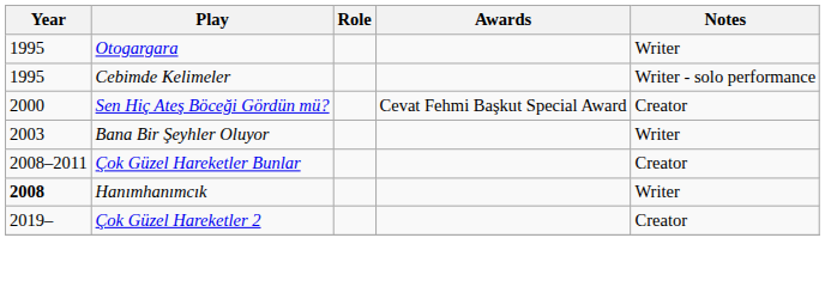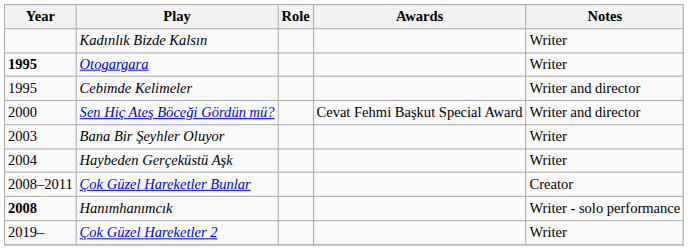+ row: Kadınlık Bizde Kalsın | Writer
Otogargara | Year: normal -> bold
Cebimde Kelimeler | Notes: Writer - solo performance -> Writer and director
Sen Hiç Ateş Böceği Gördün mü? | Notes: Creator -> Writer and director
+ row: 2004 | Haybeden Gerçeküstü Aşk | Writer
Hanımhanımcık | Notes: Writer -> Writer - solo performance
Çok Güzel Hareketler 2 | Notes: Creator -> Writer
